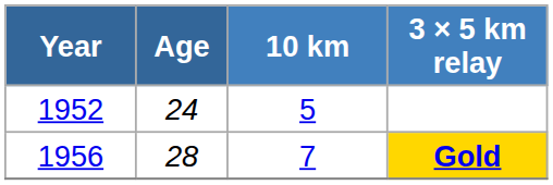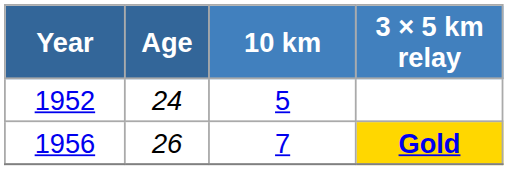Gold | Age: 28 -> 26
